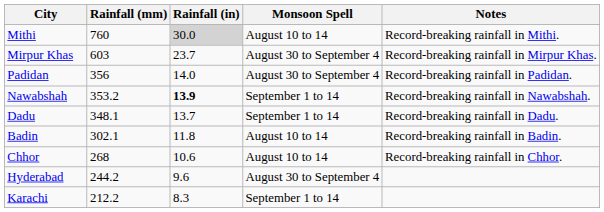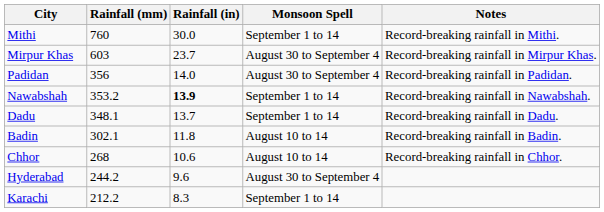Mithi | Rainfall (in): lightgrey background -> no background
Mithi | Monsoon Spell: August 10 to 14 -> September 1 to 14
